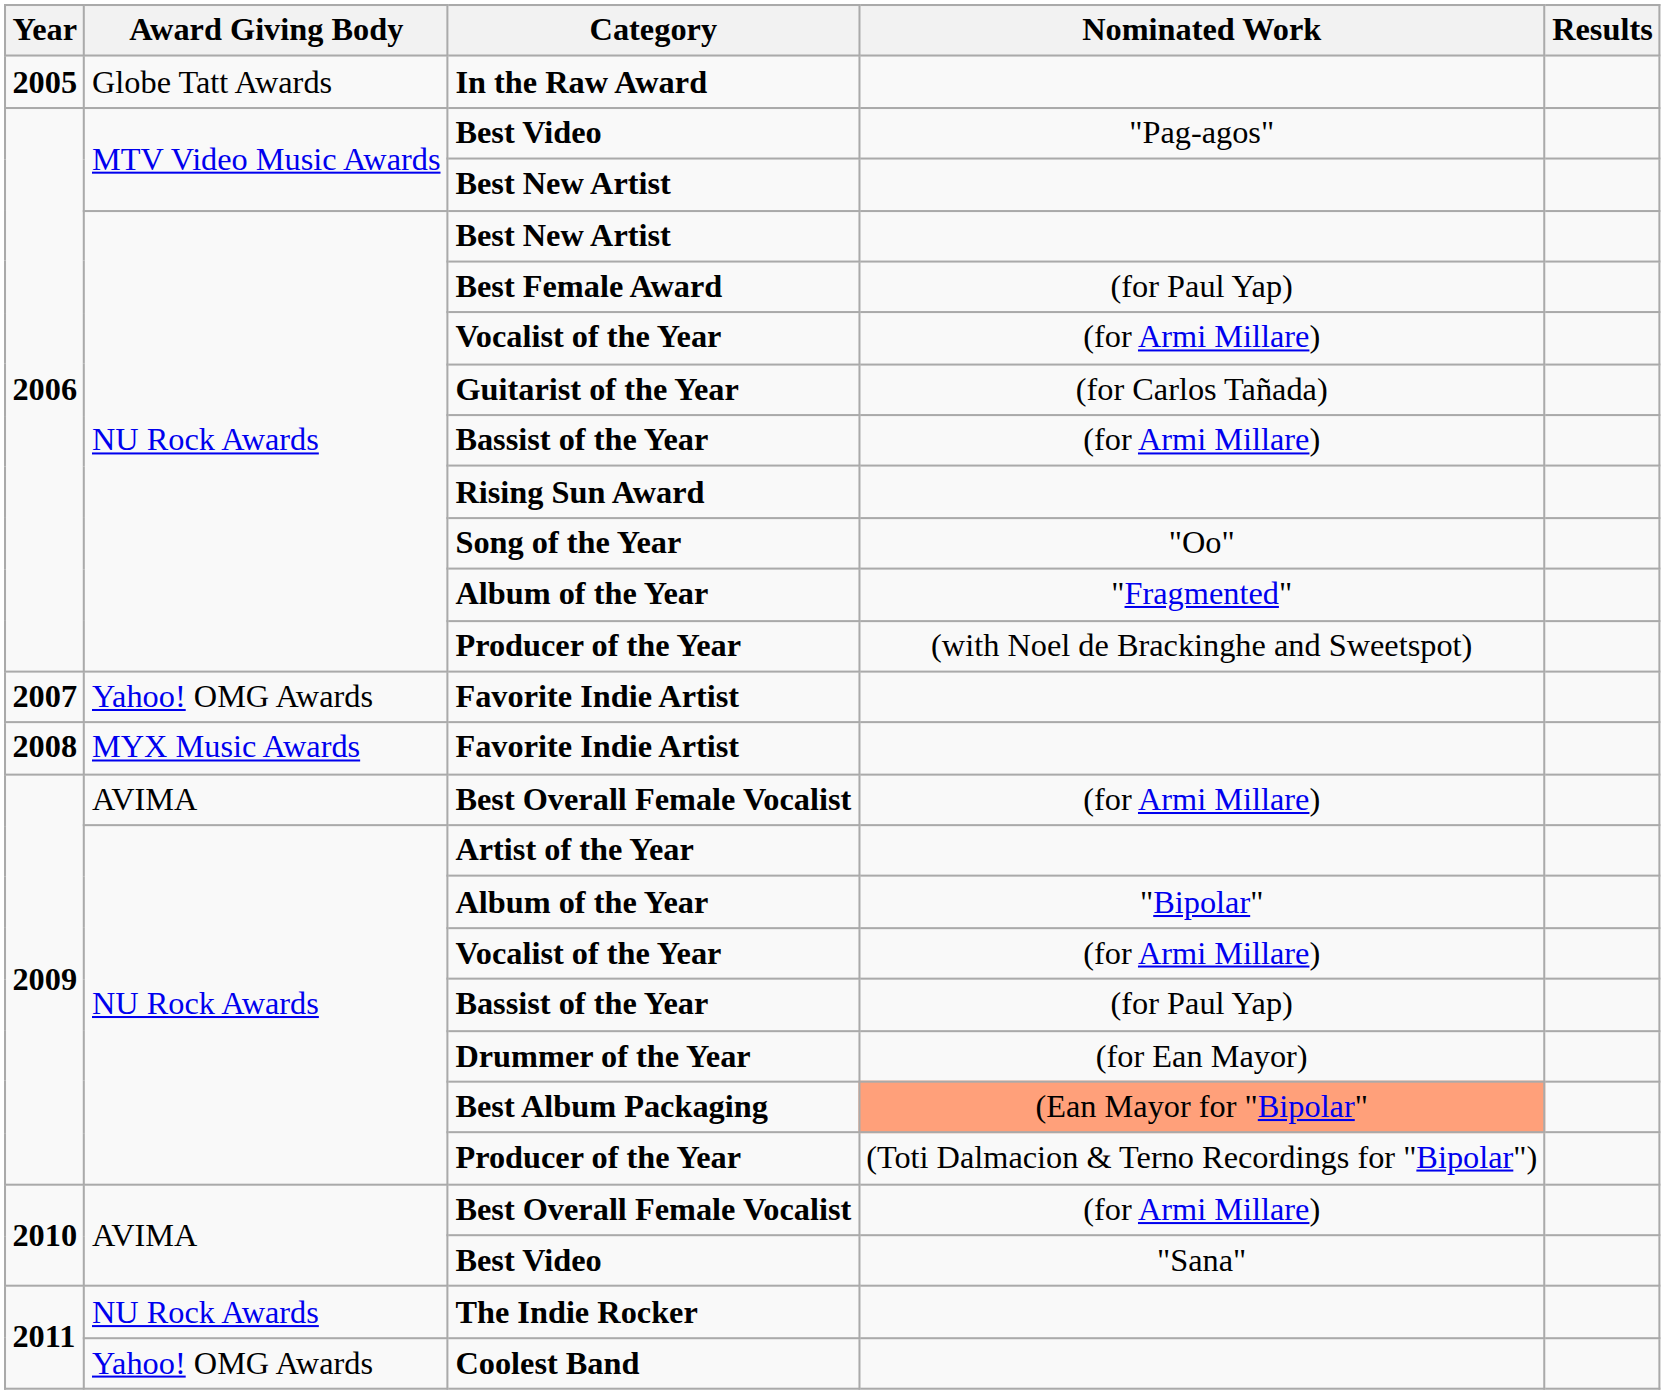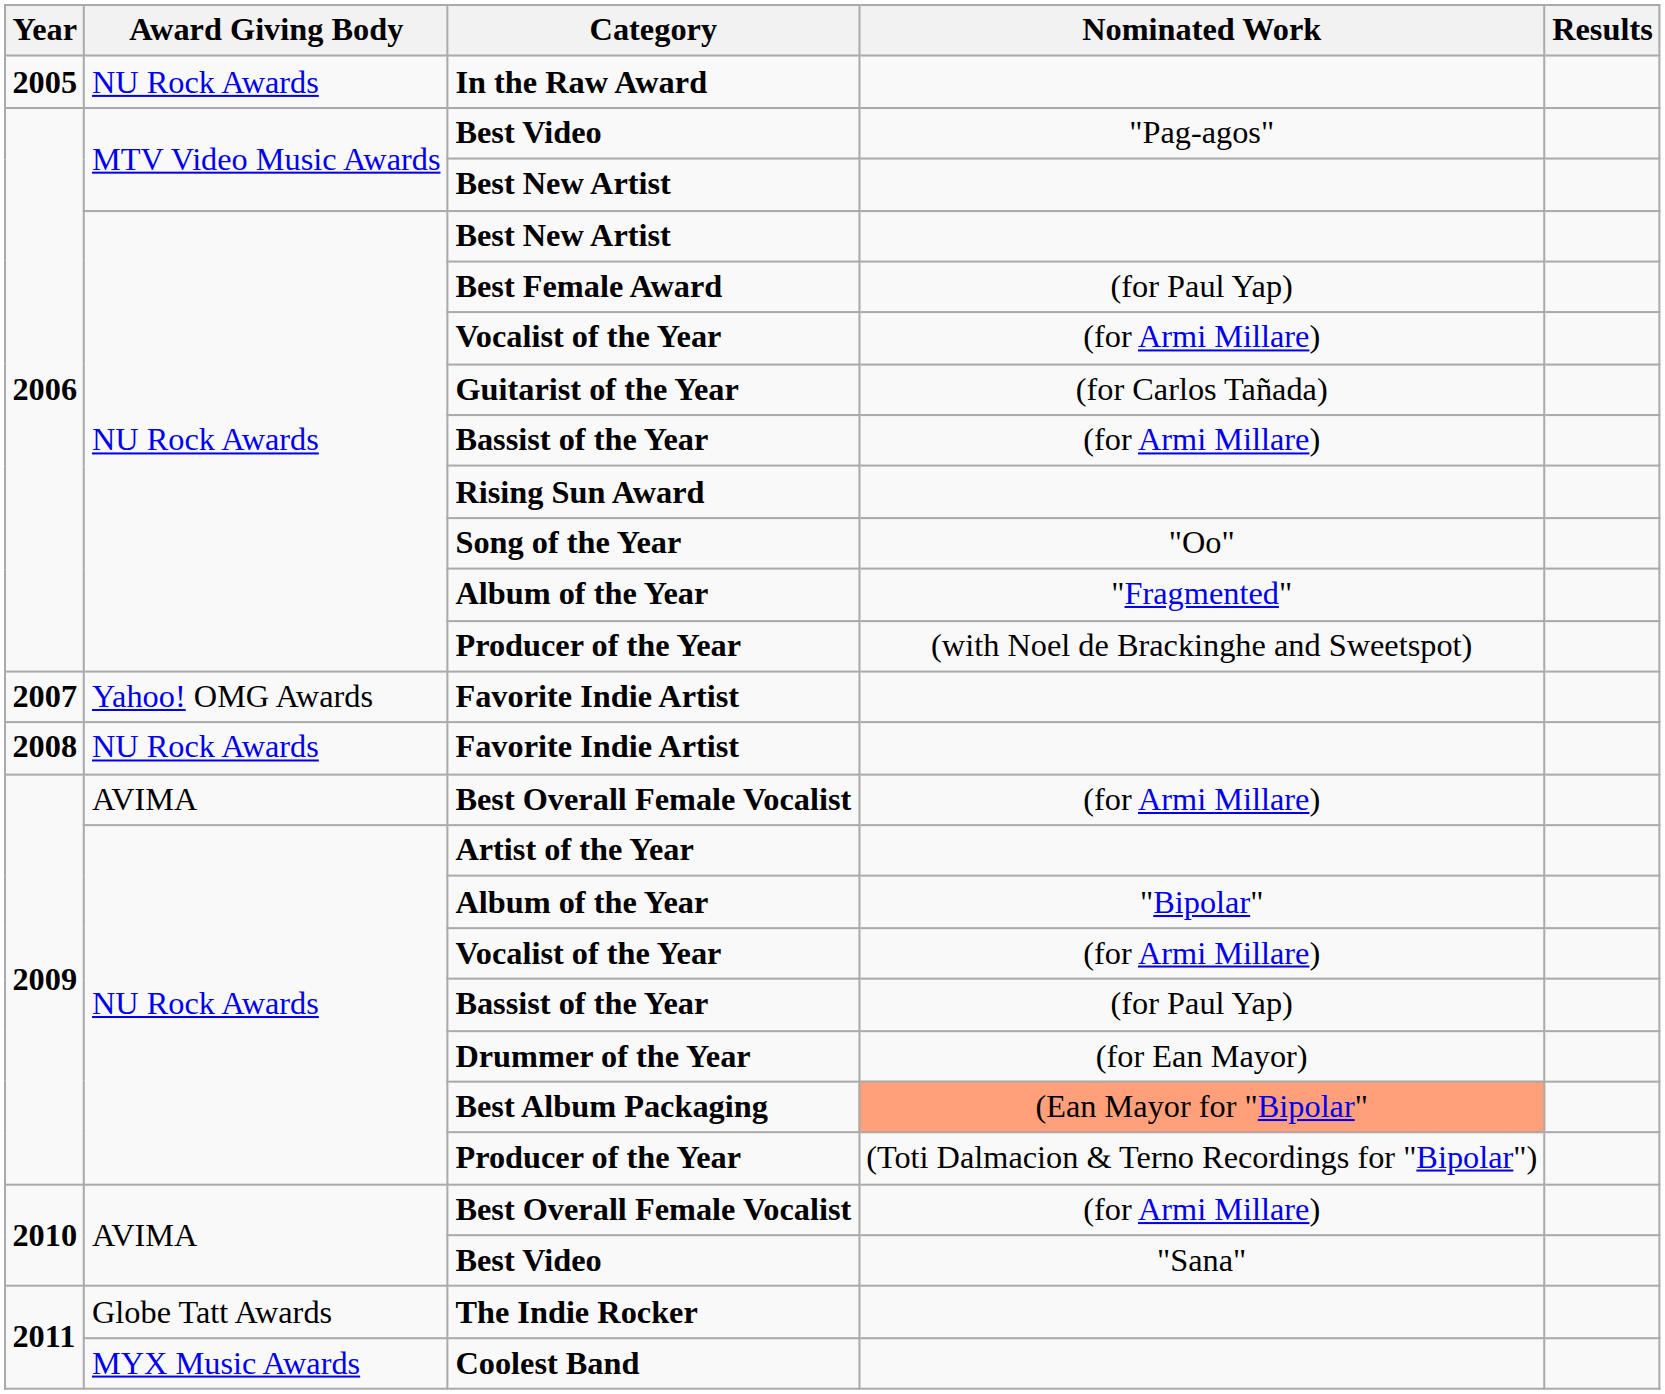In the Raw Award | Award Giving Body: Globe Tatt Awards -> NU Rock Awards
2008 / Favorite Indie Artist | Award Giving Body: MYX Music Awards -> NU Rock Awards
The Indie Rocker | Award Giving Body: NU Rock Awards -> Globe Tatt Awards
Coolest Band | Award Giving Body: Yahoo! OMG Awards -> MYX Music Awards
